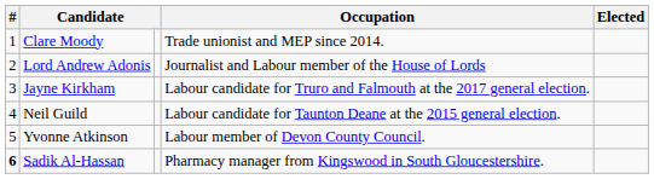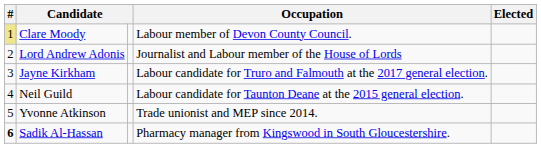Clare Moody | #: no background -> khaki background
Clare Moody | Occupation: Trade unionist and MEP since 2014. -> Labour member of Devon County Council.
Yvonne Atkinson | Occupation: Labour member of Devon County Council. -> Trade unionist and MEP since 2014.
